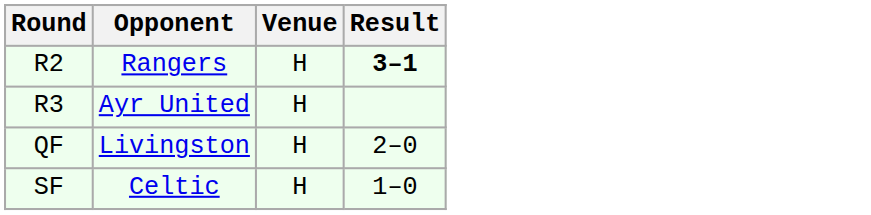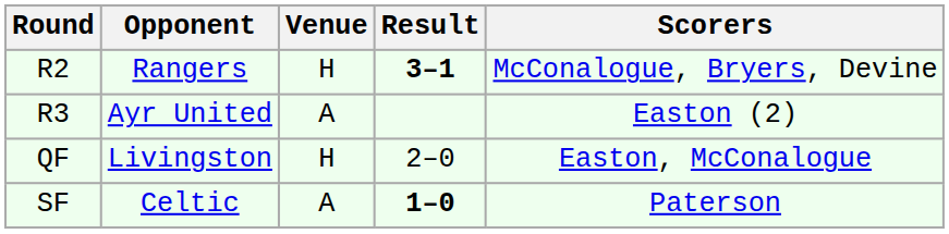+ column: Scorers | McConalogue, Bryers, Devine | Easton (2) | Easton, McConalogue | Paterson
R3 | Venue: H -> A
SF | Venue: H -> A
SF | Result: normal -> bold
